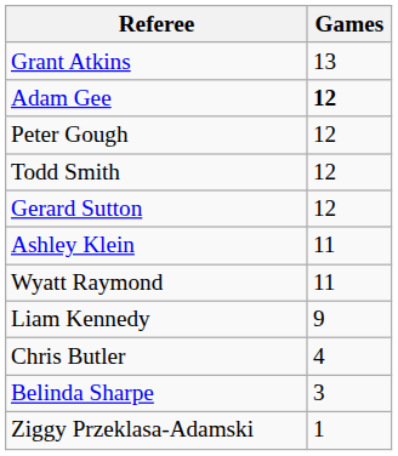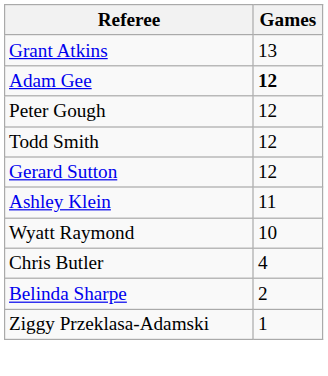Wyatt Raymond | Games: 11 -> 10
- row: Liam Kennedy | 9
Belinda Sharpe | Games: 3 -> 2
